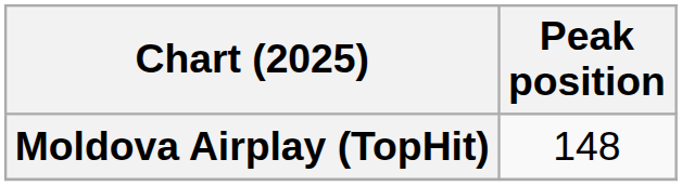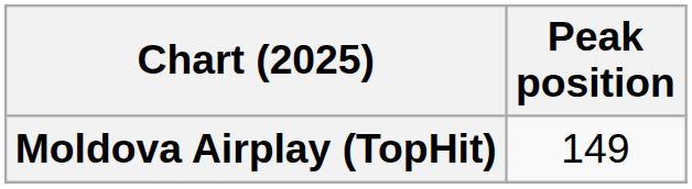Moldova Airplay (TopHit) | Peak position: 148 -> 149
